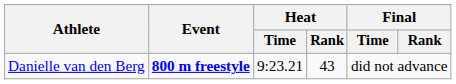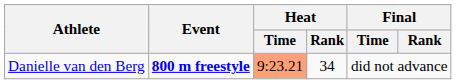Danielle van den Berg | Heat / Time: no background -> lightsalmon background
Danielle van den Berg | Heat / Rank: 43 -> 34
